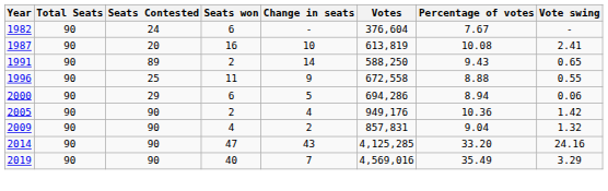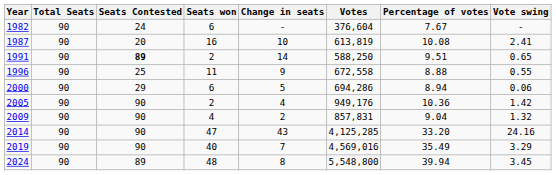1991 | Seats Contested: normal -> bold
1991 | Percentage of votes: 9.43 -> 9.51
+ row: 2024 | 90 | 89 | 48 | 8 | 5,548,800 | 39.94 | 3.45
